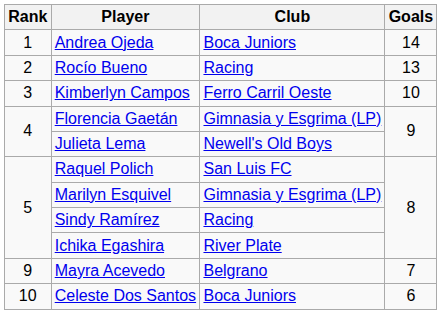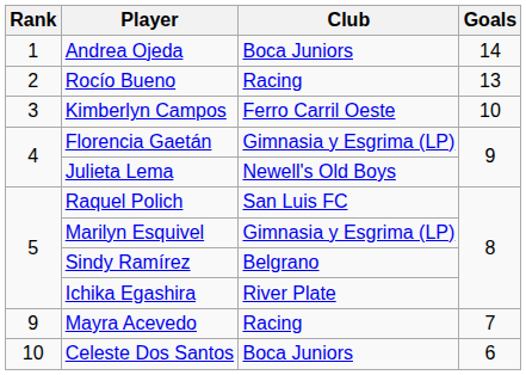Sindy Ramírez | Club: Racing -> Belgrano
Mayra Acevedo | Club: Belgrano -> Racing
